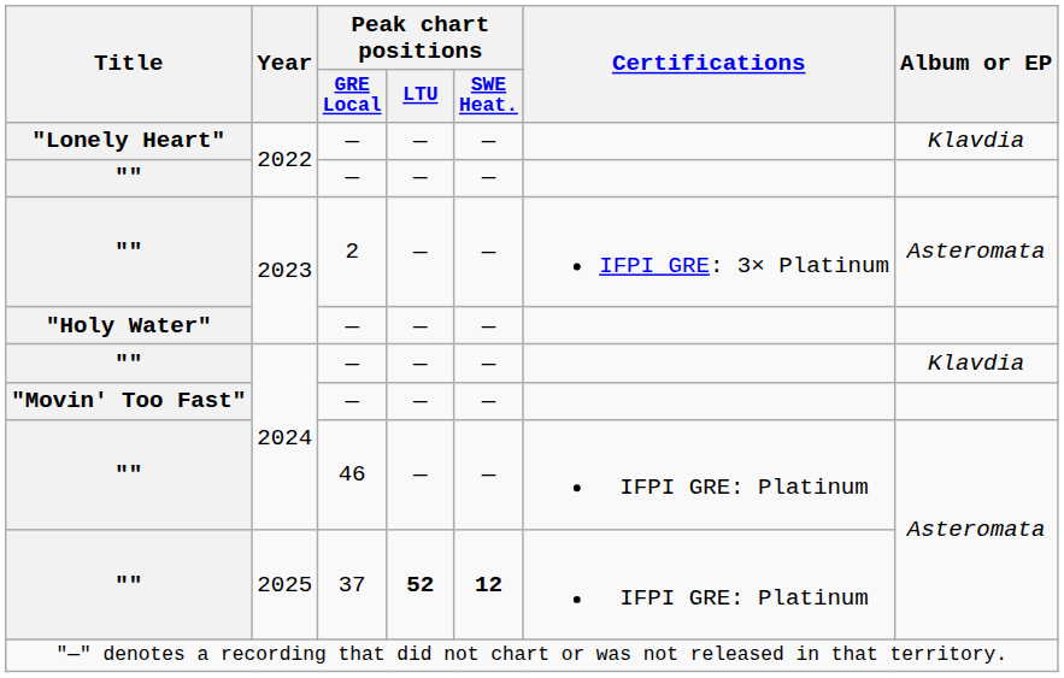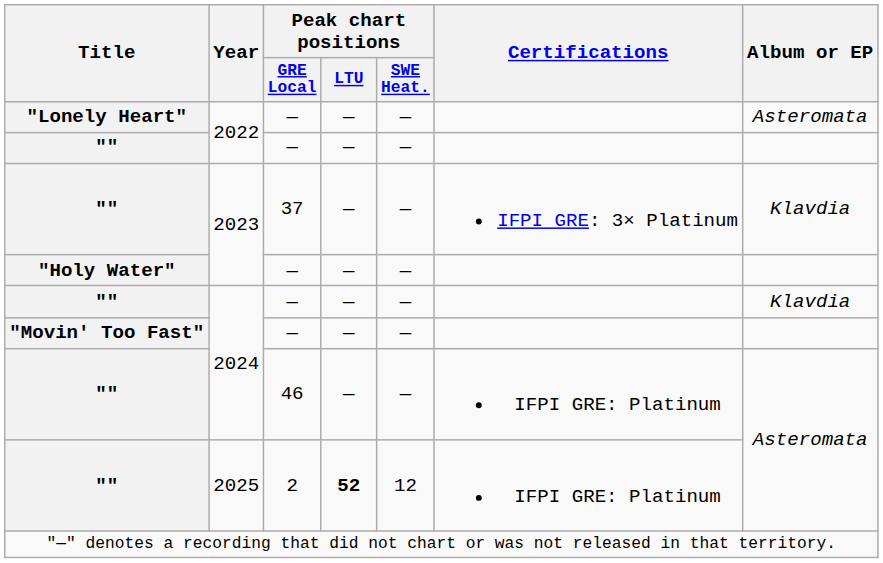"Lonely Heart" | Album or EP: Klavdia -> Asteromata
"" / 2023 | Peak chart positions / GRE Local: 2 -> 37
"" / 2023 | Album or EP: Asteromata -> Klavdia
"" / 2025 | Peak chart positions / GRE Local: 37 -> 2
"" / 2025 | Peak chart positions / SWE Heat.: bold -> normal
